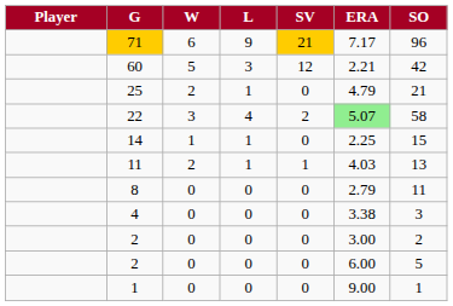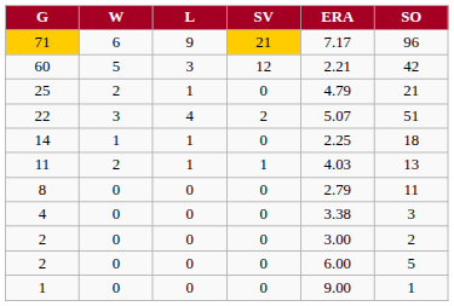- column: Player
22 | ERA: lightgreen background -> no background
22 | SO: 58 -> 51
14 | SO: 15 -> 18
